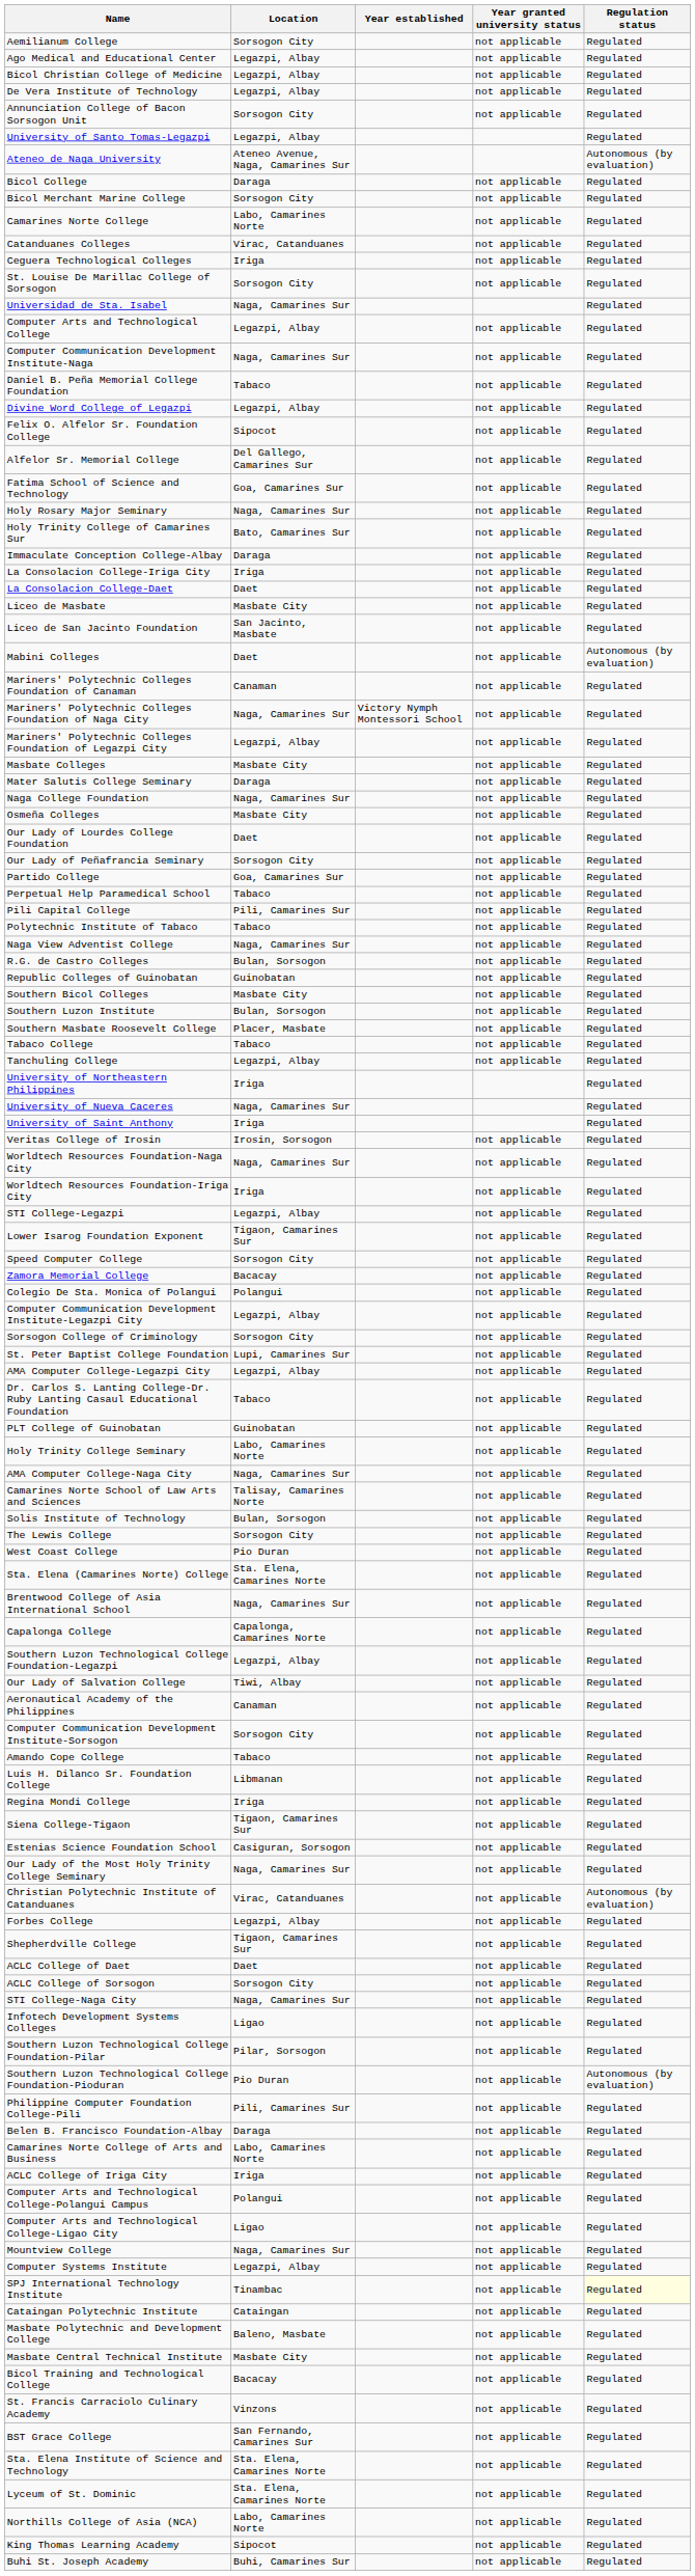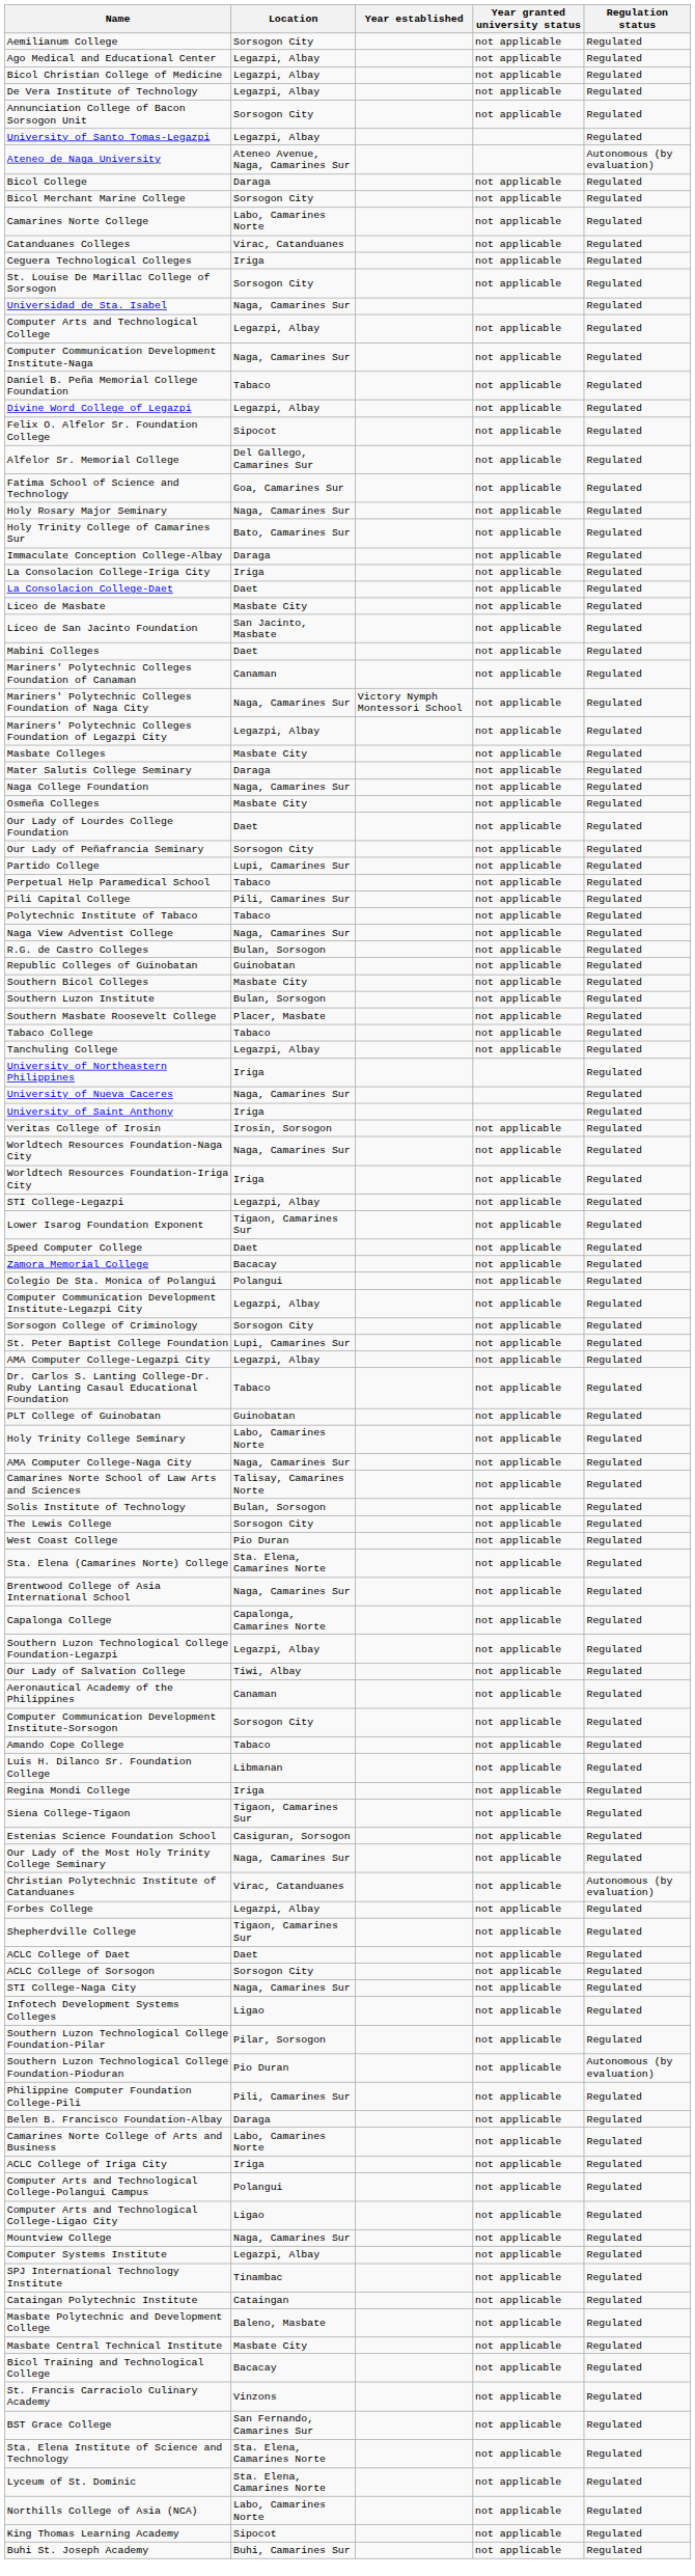Mabini Colleges | Regulation status: Autonomous (by evaluation) -> Regulated
Partido College | Location: Goa, Camarines Sur -> Lupi, Camarines Sur
Speed Computer College | Location: Sorsogon City -> Daet
SPJ International Technology Institute | Regulation status: lightyellow background -> no background
